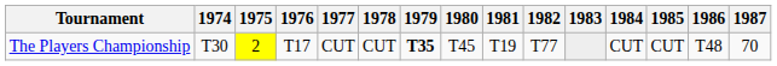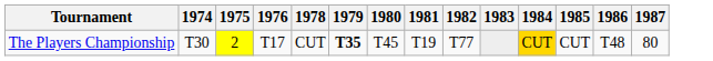- column: 1977 | CUT
The Players Championship | 1984: no background -> gold background
The Players Championship | 1987: 70 -> 80
